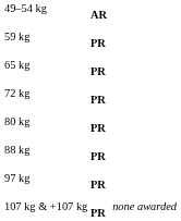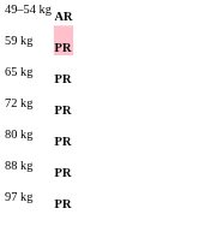59 kg | column 2: no background -> pink background
- row: 107 kg & +107 kg | PR | none awarded
